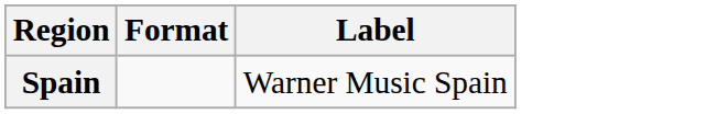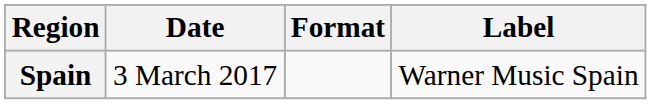+ column: Date | 3 March 2017
